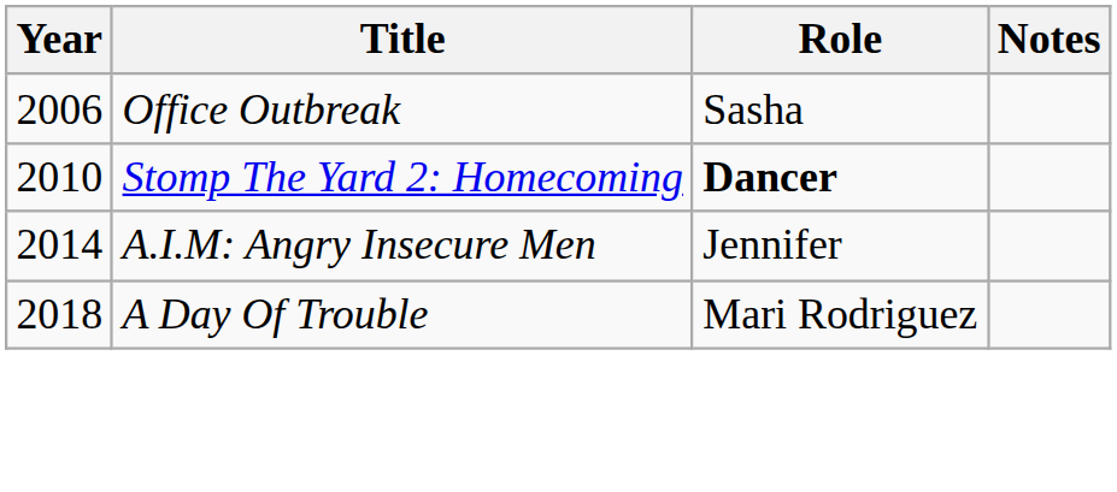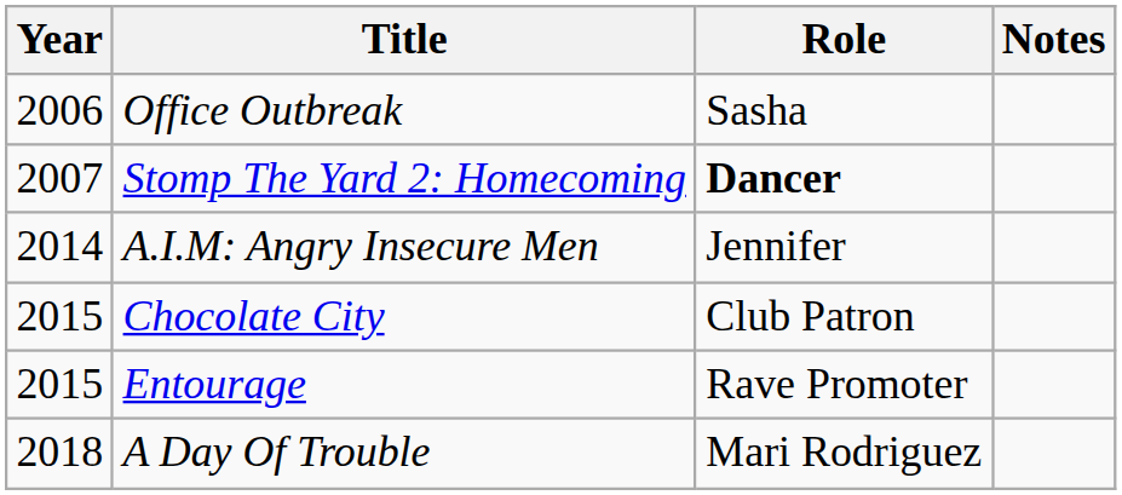Stomp The Yard 2: Homecoming | Year: 2010 -> 2007
+ row: 2015 | Chocolate City | Club Patron
+ row: 2015 | Entourage | Rave Promoter
